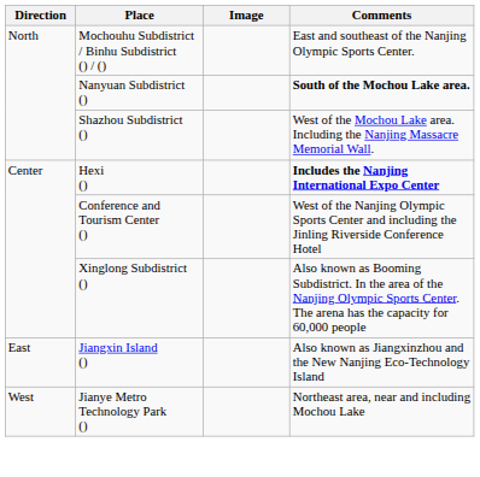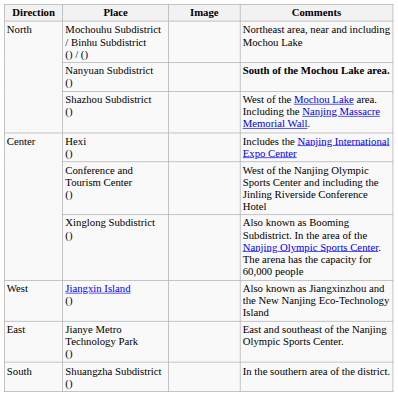Mochouhu Subdistrict / Binhu Subdistrict () / () | Comments: East and southeast of the Nanjing Olympic Sports Center. -> Northeast area, near and including Mochou Lake
Hexi () | Comments: bold -> normal
Jiangxin Island () | Direction: East -> West
Jianye Metro Technology Park () | Direction: West -> East
Jianye Metro Technology Park () | Comments: Northeast area, near and including Mochou Lake -> East and southeast of the Nanjing Olympic Sports Center.
+ row: South | Shuangzha Subdistrict () | In the southern area of the district.
